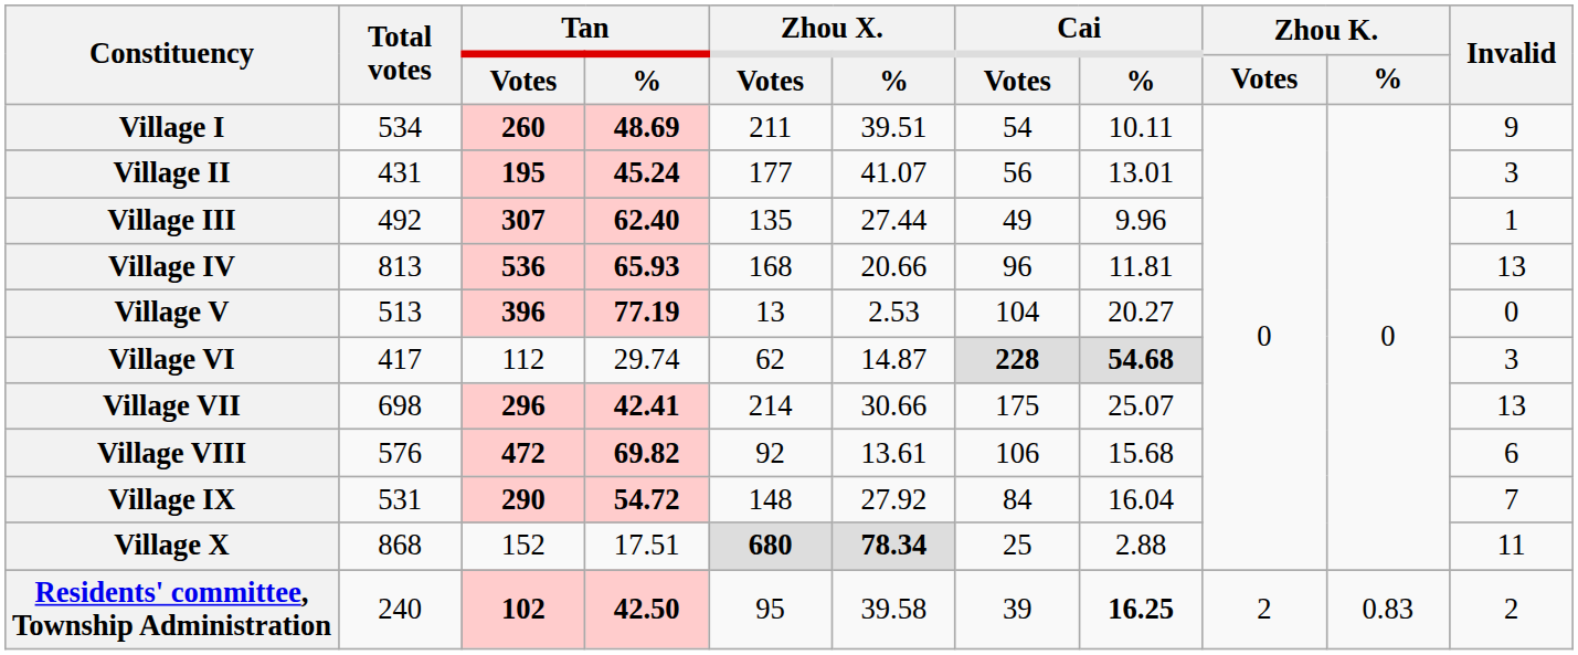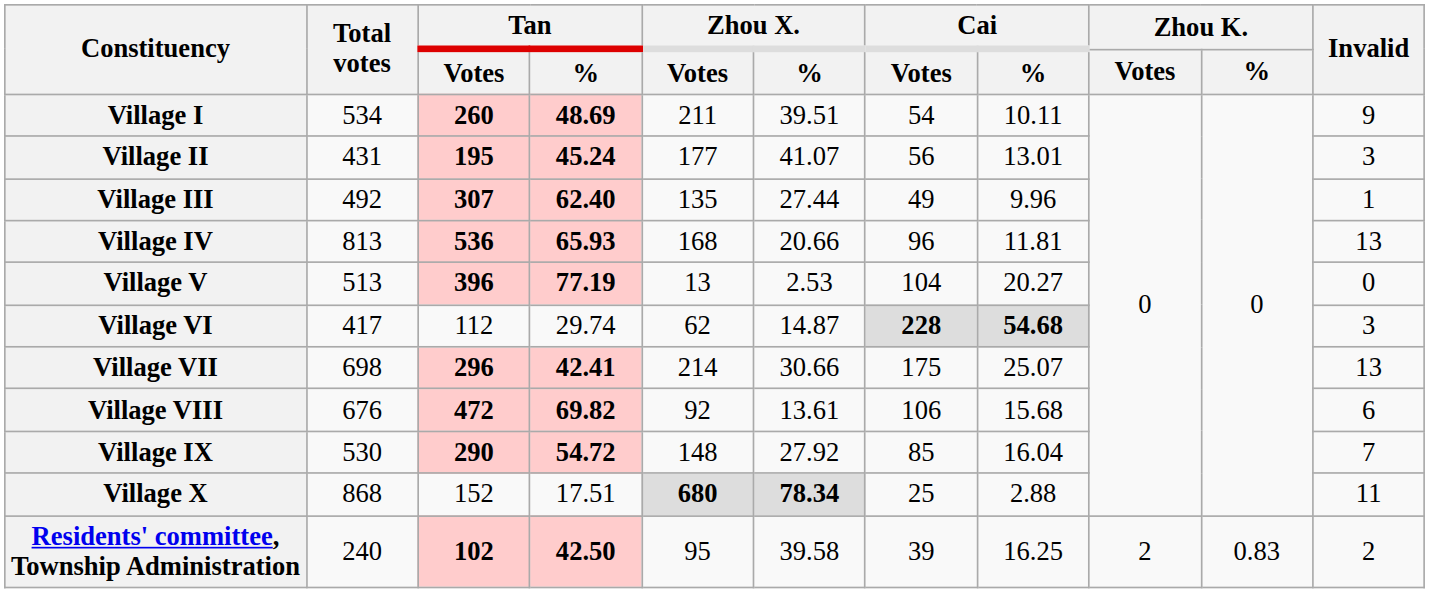Village VIII | Total votes: 576 -> 676
Village IX | Total votes: 531 -> 530
Village IX | Cai / Votes: 84 -> 85
Residents' committee, Township Administration | Cai / %: bold -> normal
